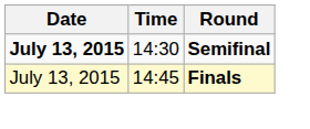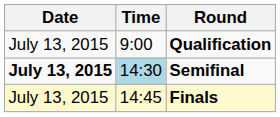+ row: July 13, 2015 | 9:00 | Qualification
Semifinal | Time: no background -> lightblue background
